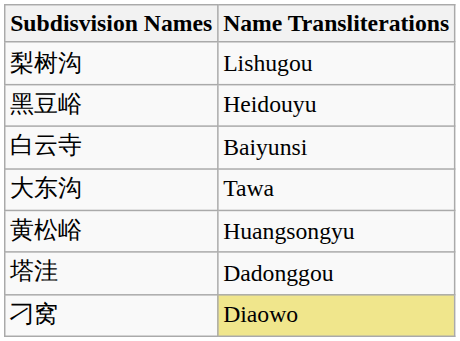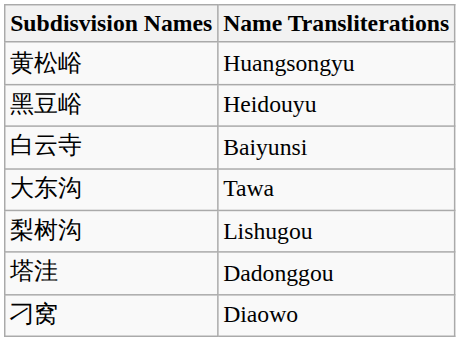rows swapped: 黄松峪 <-> 梨树沟
刁窝 | Name Transliterations: khaki background -> no background
